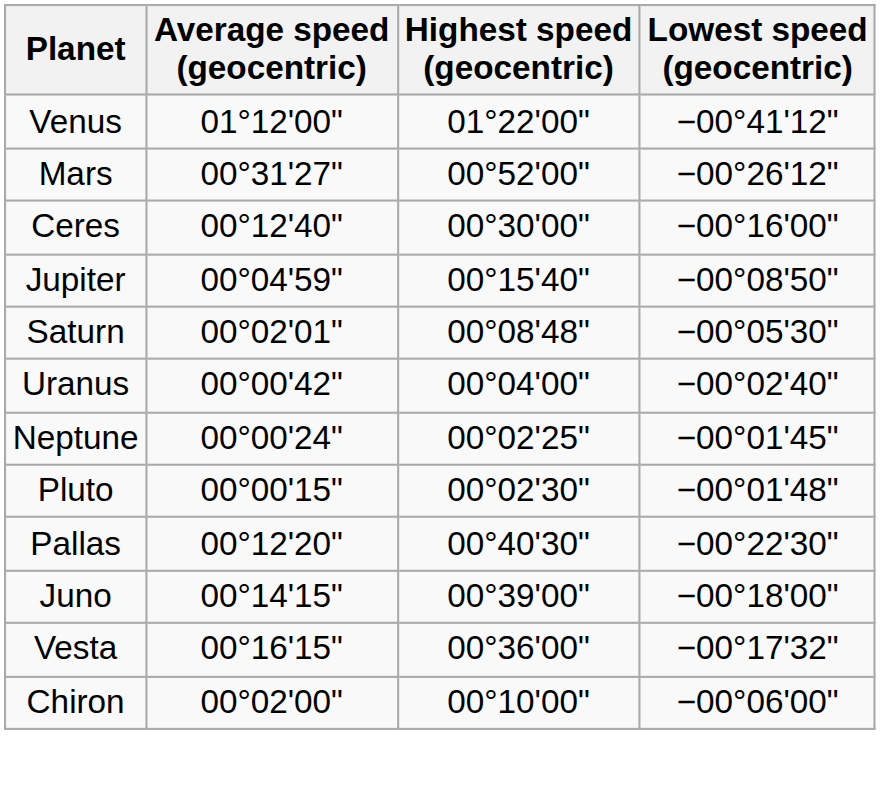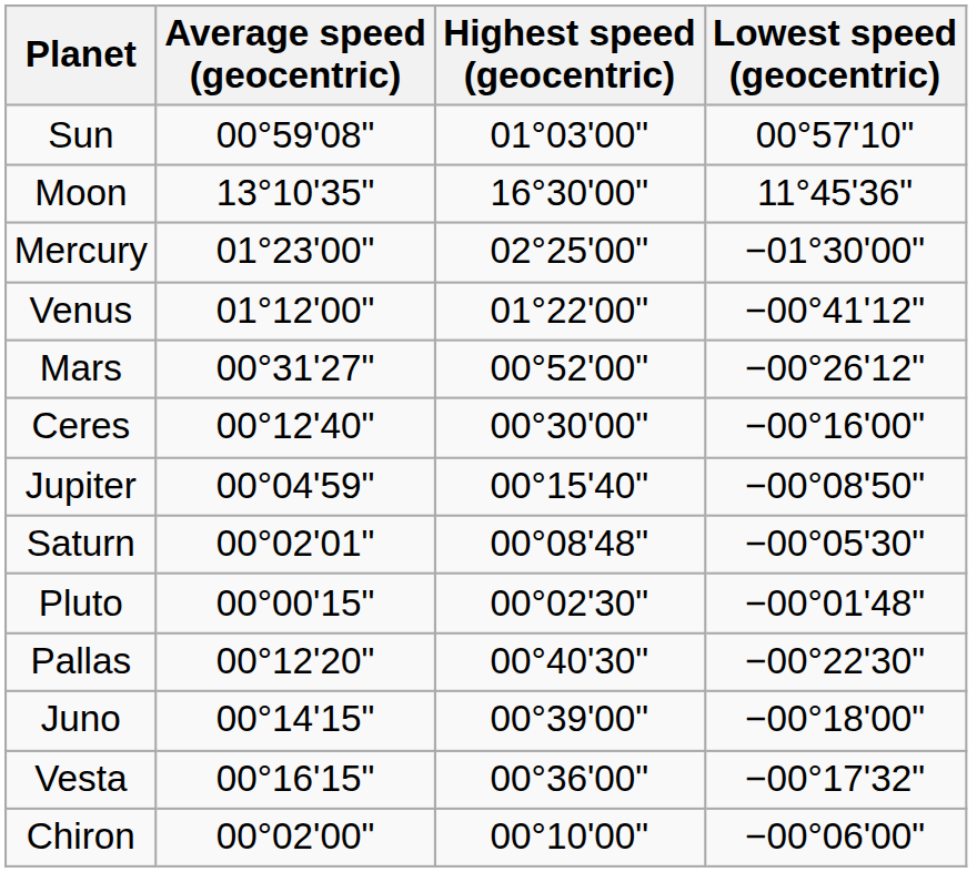+ row: Sun | 00°59'08" | 01°03'00" | 00°57'10"
+ row: Moon | 13°10'35" | 16°30'00" | 11°45'36"
+ row: Mercury | 01°23'00" | 02°25'00" | −01°30'00"
- row: Uranus | 00°00'42" | 00°04'00" | −00°02'40"
- row: Neptune | 00°00'24" | 00°02'25" | −00°01'45"
